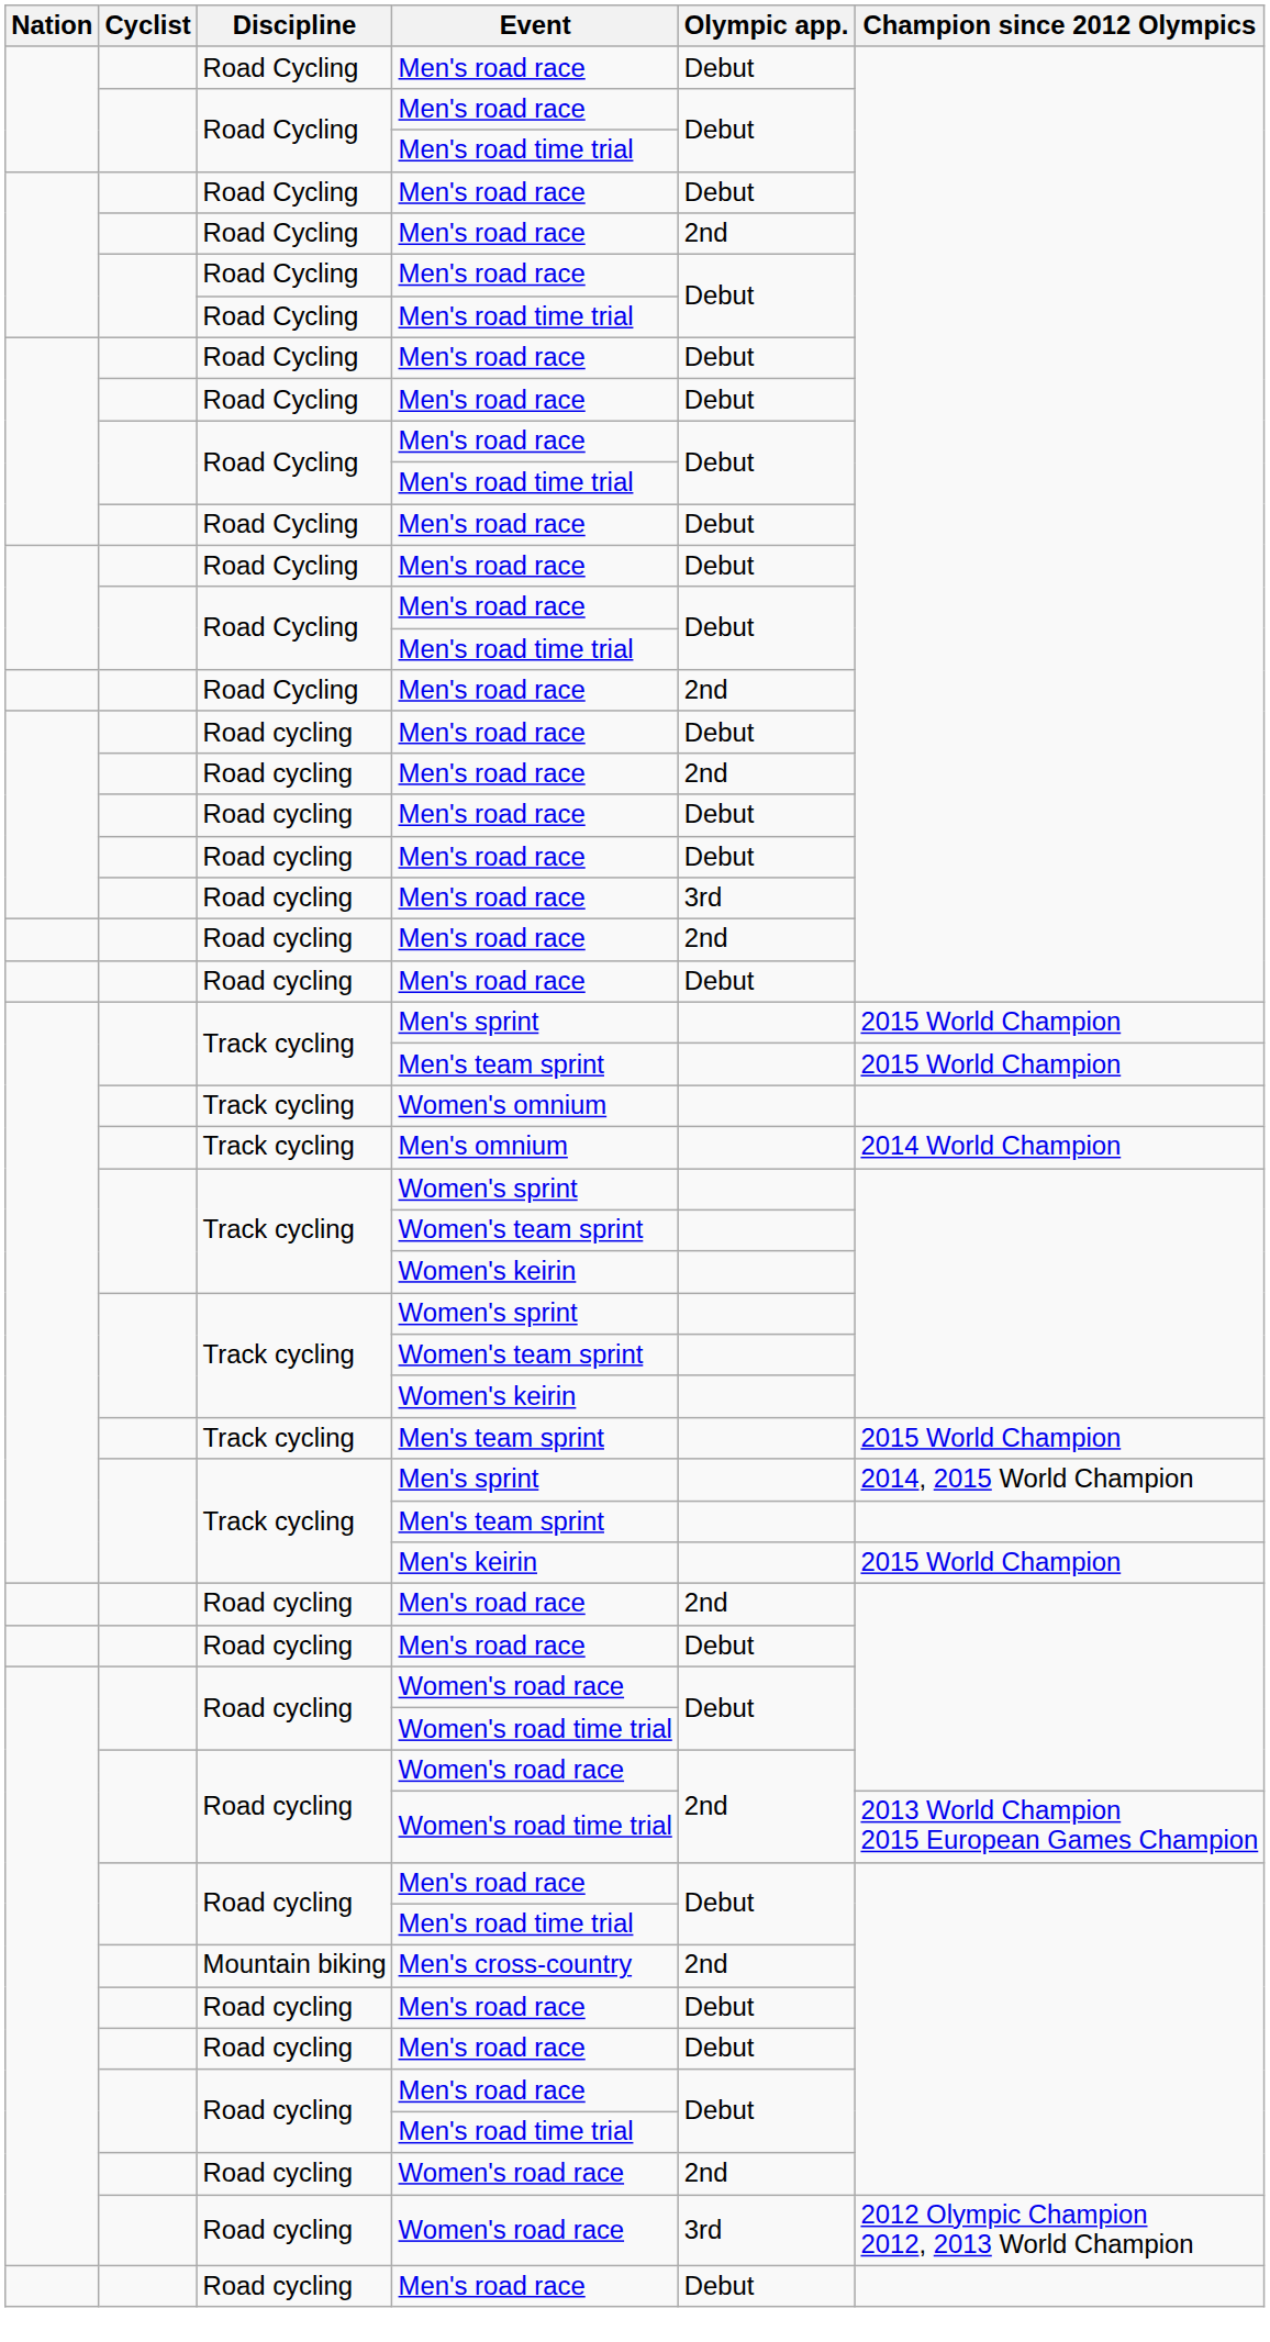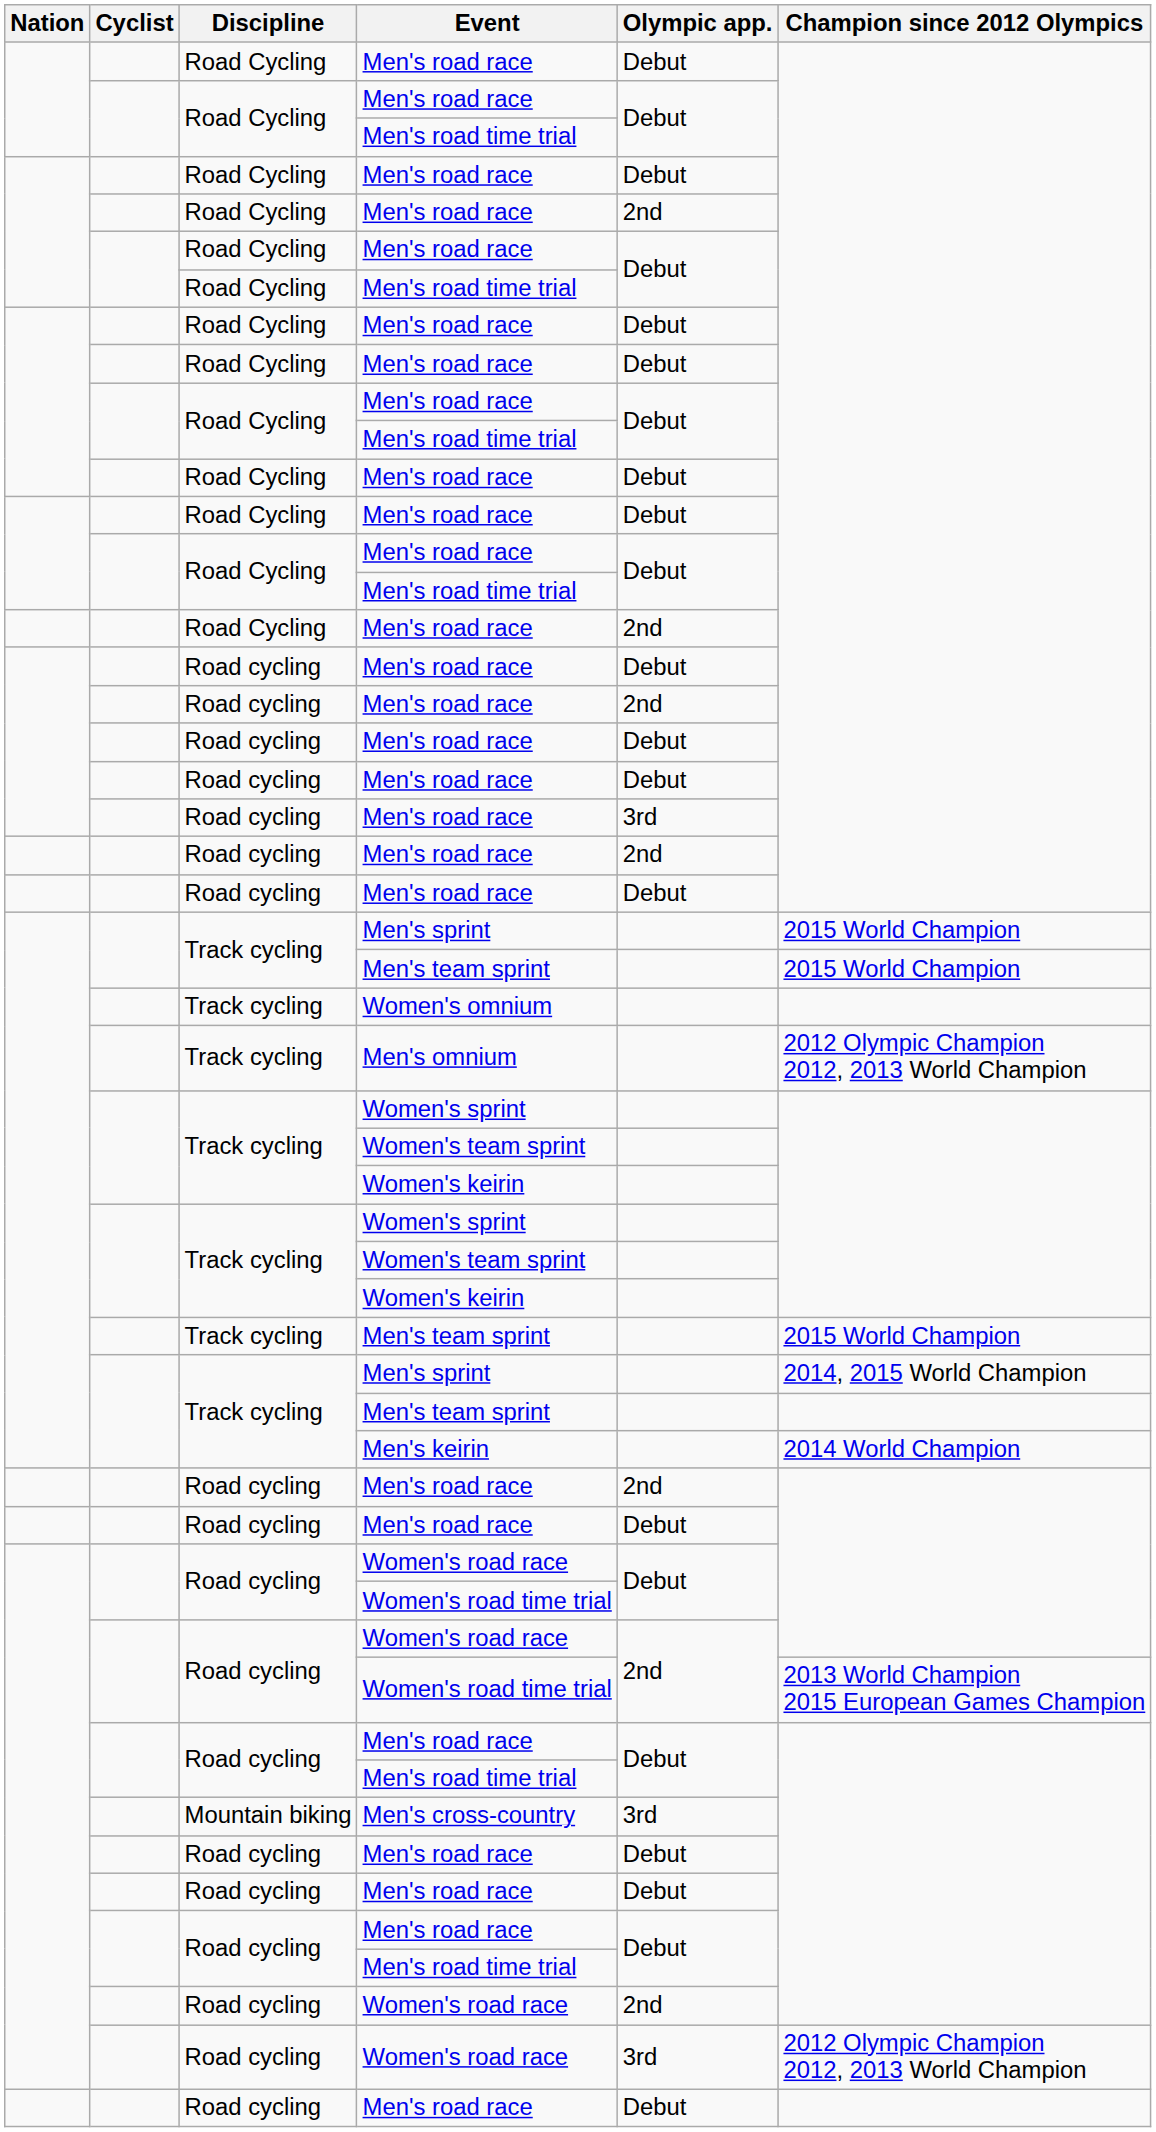Men's omnium | Champion since 2012 Olympics: 2014 World Champion -> 2012 Olympic Champion 2012, 2013 World Champion
Men's keirin | Champion since 2012 Olympics: 2015 World Champion -> 2014 World Champion
Men's cross-country | Olympic app.: 2nd -> 3rd
